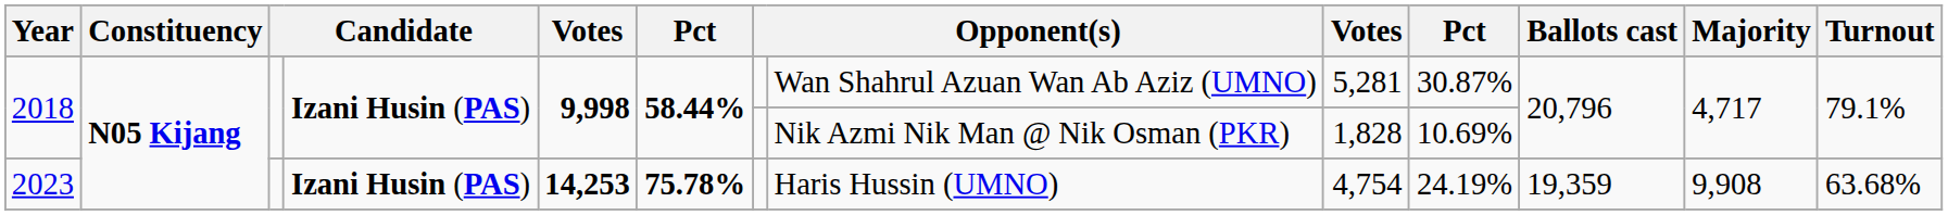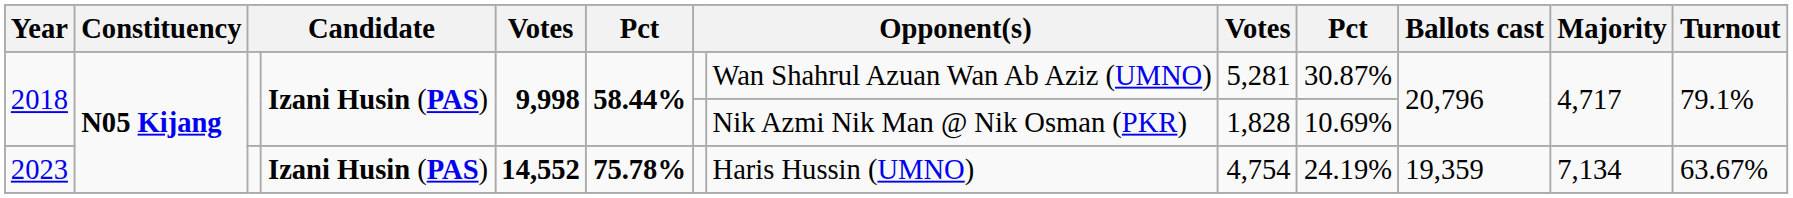2023 | column 5: 14,253 -> 14,552
2023 | Majority: 9,908 -> 7,134
2023 | Turnout: 63.68% -> 63.67%
